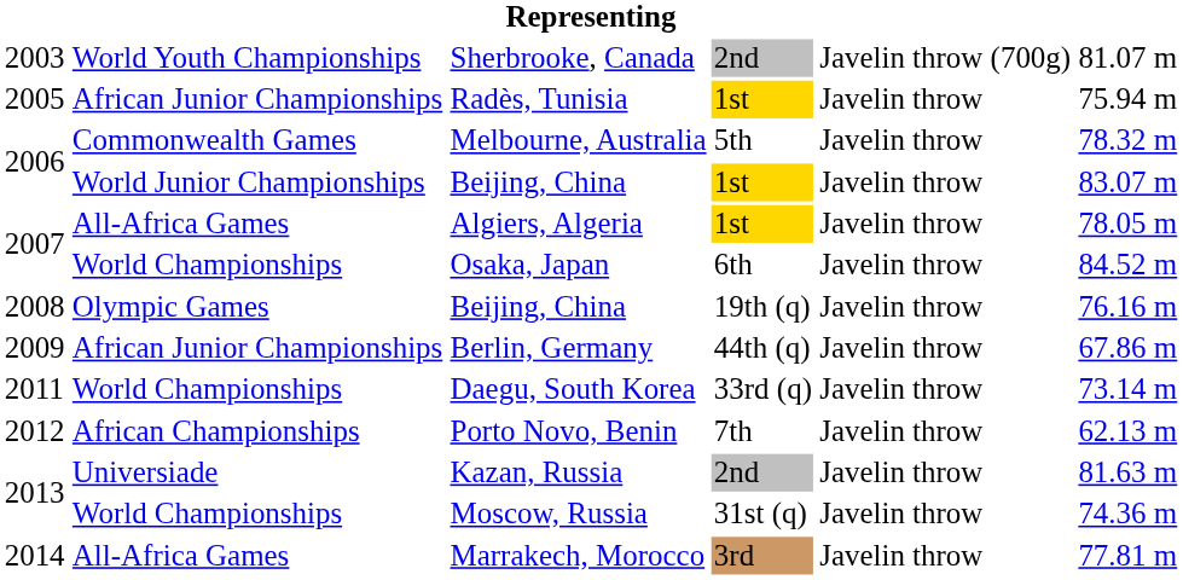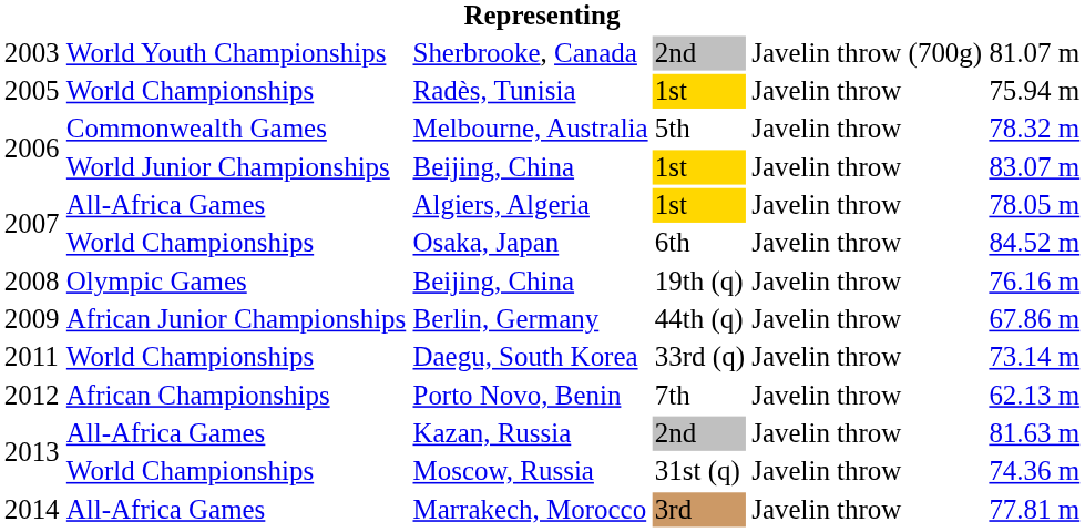Radès, Tunisia | column 2: African Junior Championships -> World Championships
Kazan, Russia | column 2: Universiade -> All-Africa Games
